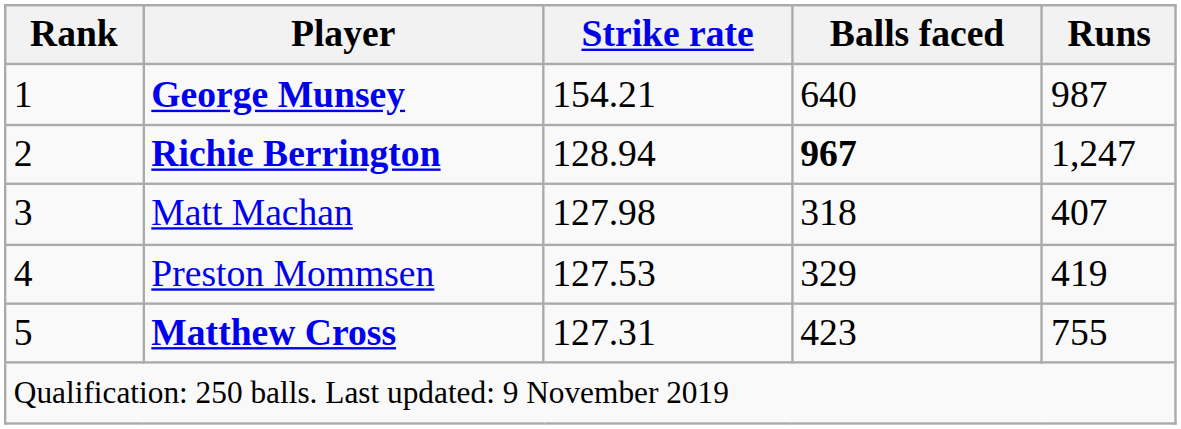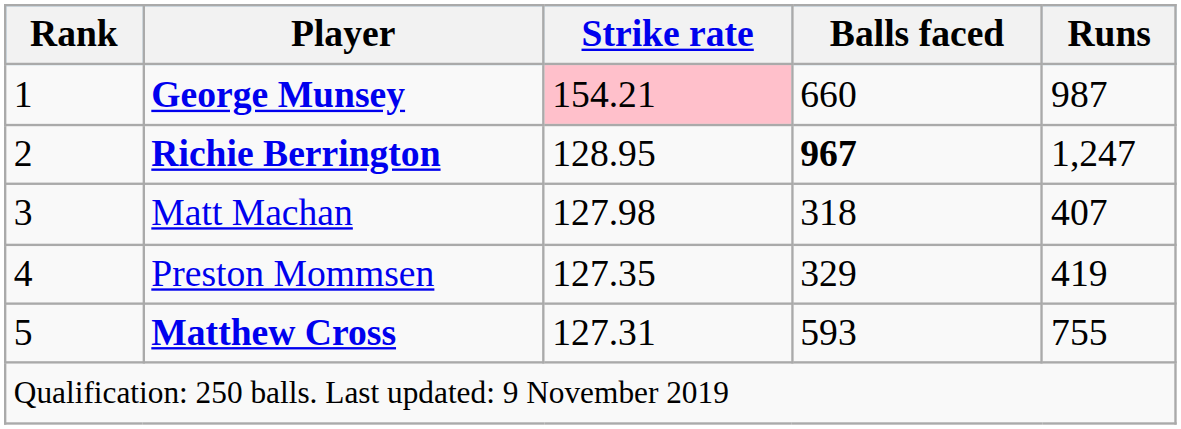George Munsey | Strike rate: no background -> pink background
George Munsey | Balls faced: 640 -> 660
Richie Berrington | Strike rate: 128.94 -> 128.95
Preston Mommsen | Strike rate: 127.53 -> 127.35
Matthew Cross | Balls faced: 423 -> 593
